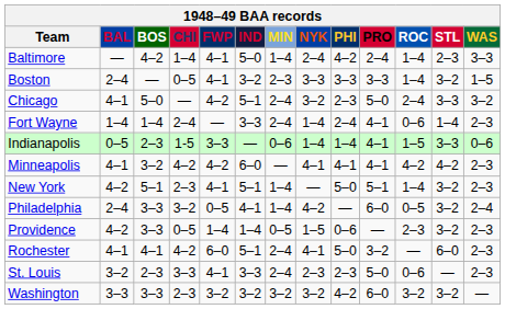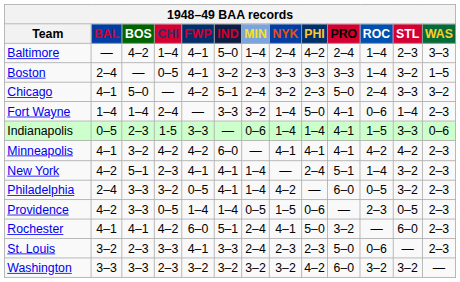Fort Wayne | MIN: 2–4 -> 3–2
Fort Wayne | PHI: 2–4 -> 5–0
New York | IND: 5–1 -> 4–1
New York | PHI: 5–0 -> 2–4
Philadelphia | WAS: 2–4 -> 2–3
Providence | STL: 3–2 -> 0–5
